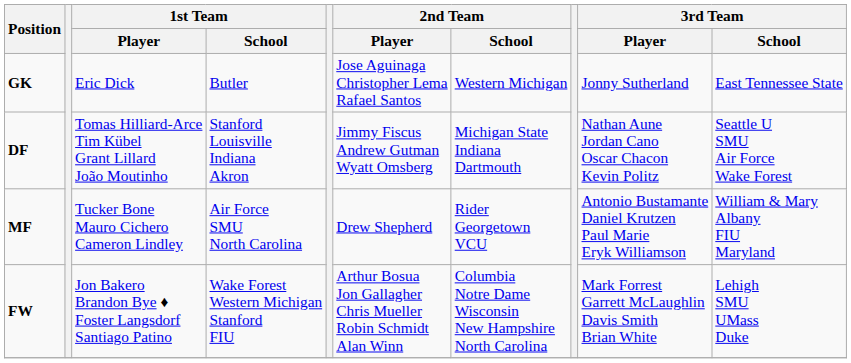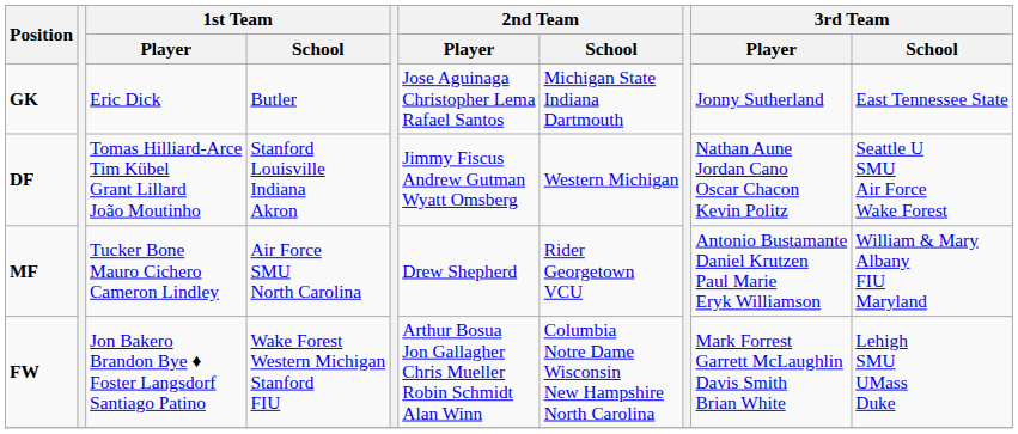GK | 2nd Team / School: Western Michigan -> Michigan State Indiana Dartmouth
DF | 2nd Team / School: Michigan State Indiana Dartmouth -> Western Michigan
